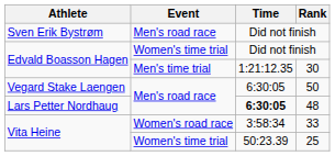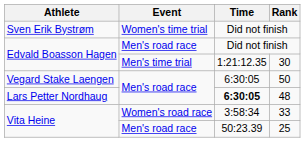Sven Erik Bystrøm / Did not finish | Event: Men's road race -> Women's time trial
Edvald Boasson Hagen / Did not finish | Event: Women's time trial -> Men's road race
25 | Event: Women's time trial -> Men's road race
